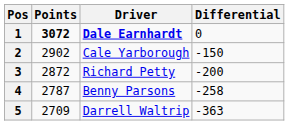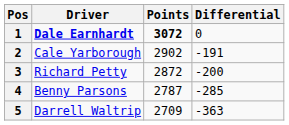columns swapped: Driver <-> Points
2 | Differential: -150 -> -191
4 | Differential: -258 -> -285
